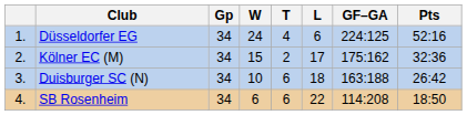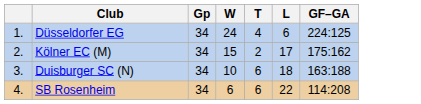- column: Pts | 52:16 | 32:36 | 26:42 | 18:50
